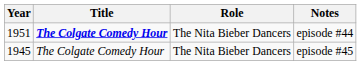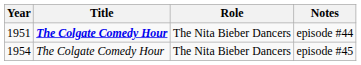episode #45 | Year: 1945 -> 1954
